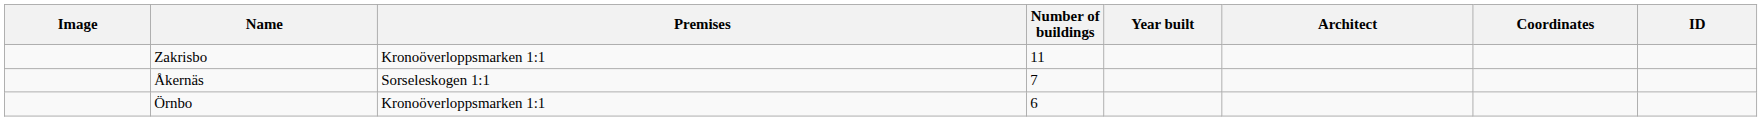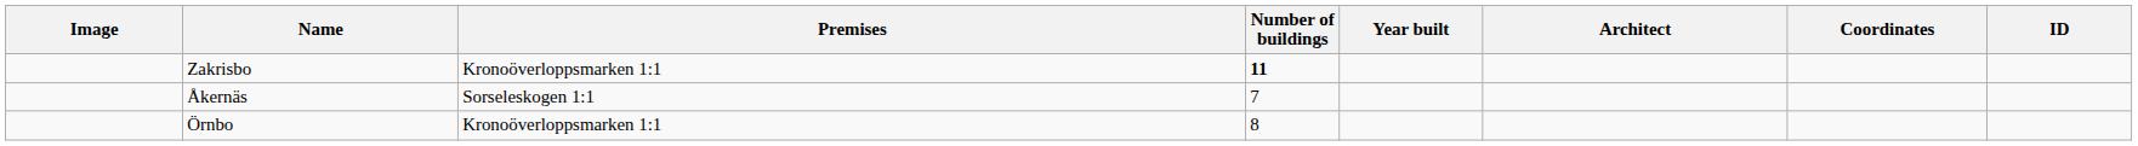Zakrisbo | Number of buildings: normal -> bold
Örnbo | Number of buildings: 6 -> 8
